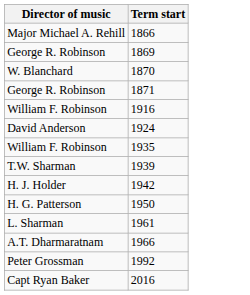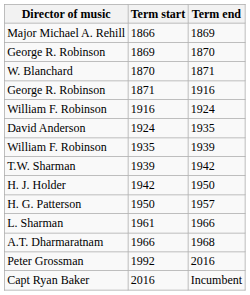+ column: Term end | 1869 | 1870 | 1871 | 1916 | 1924 | 1935 | 1939 | 1942 | 1950 | 1957 | 1966 | 1968 | 2016 | Incumbent
